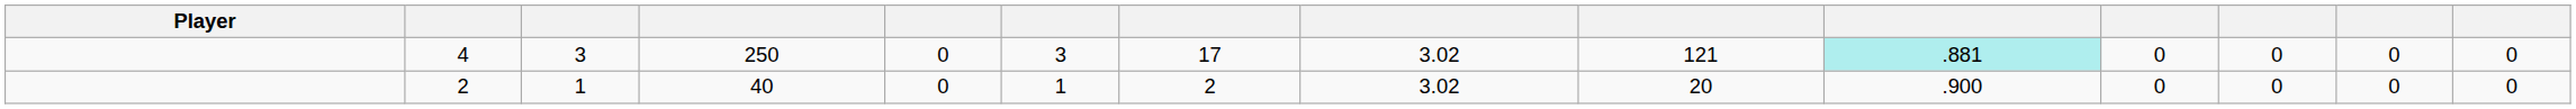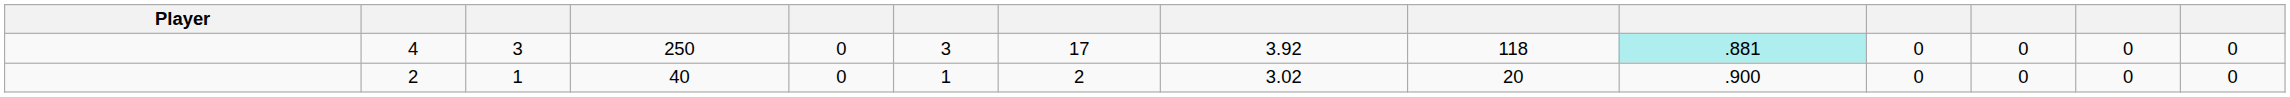4 | column 8: 3.02 -> 3.92
4 | column 9: 121 -> 118
